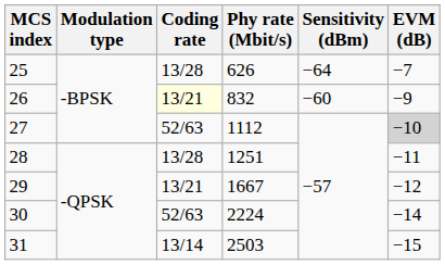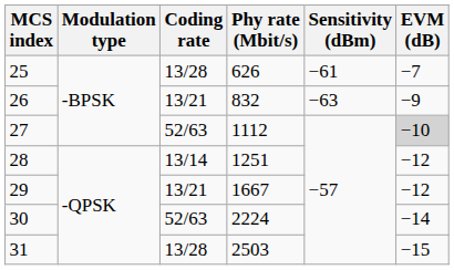25 | Sensitivity (dBm): −64 -> −61
26 | Coding rate: lightyellow background -> no background
26 | Sensitivity (dBm): −60 -> −63
28 | Coding rate: 13/28 -> 13/14
28 | EVM (dB): −11 -> −12
31 | Coding rate: 13/14 -> 13/28
